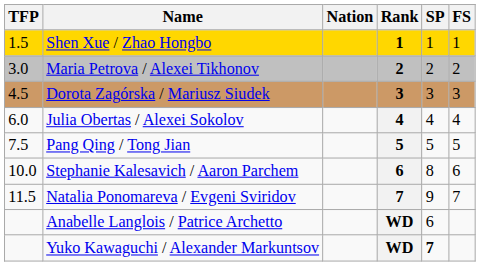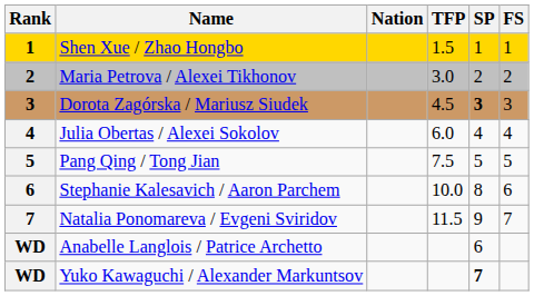columns swapped: Rank <-> TFP
Dorota Zagórska / Mariusz Siudek | SP: normal -> bold
